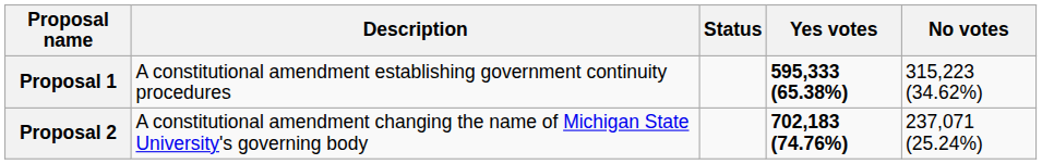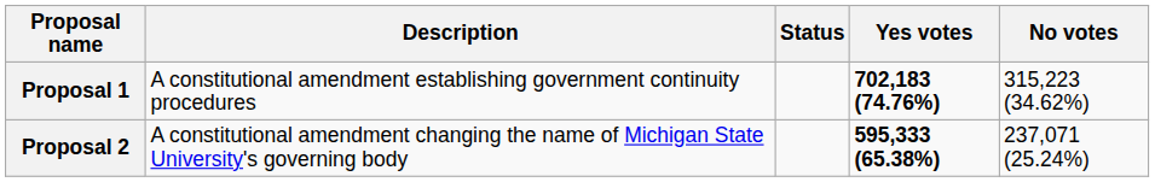Proposal 1 | Yes votes: 595,333 (65.38%) -> 702,183 (74.76%)
Proposal 2 | Yes votes: 702,183 (74.76%) -> 595,333 (65.38%)
